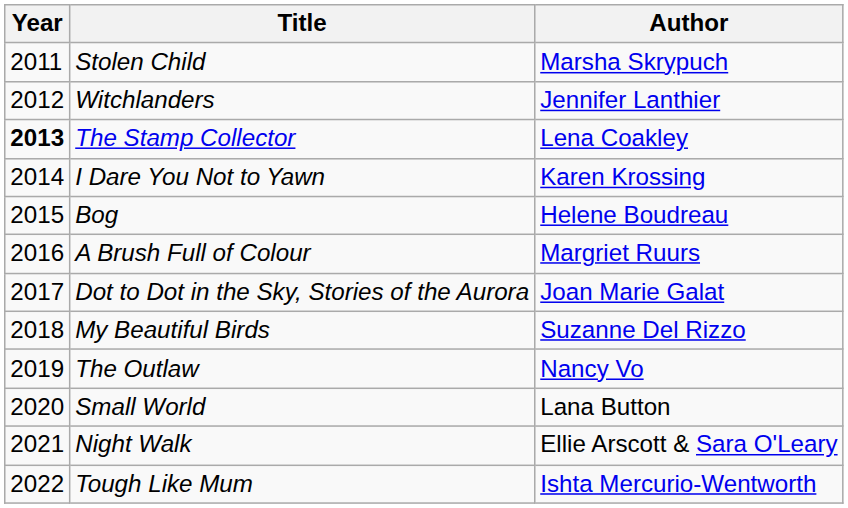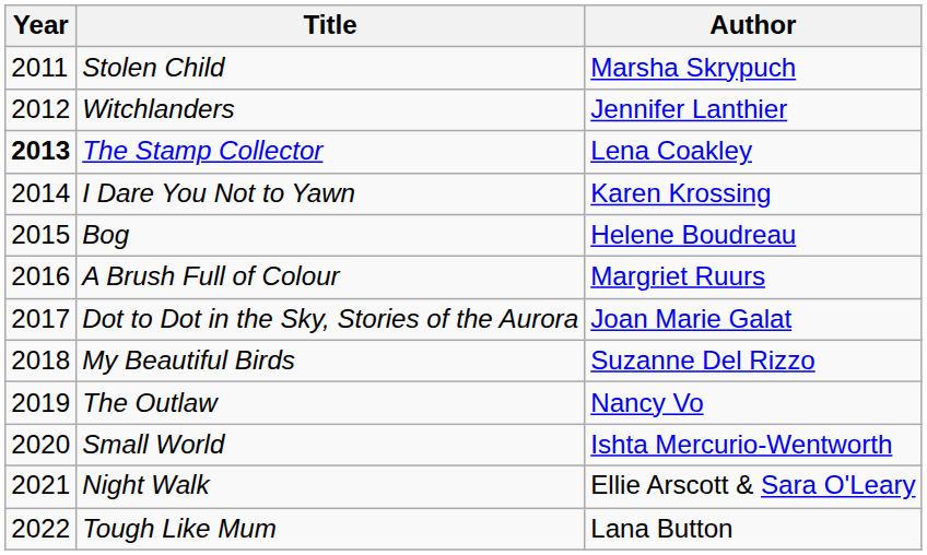Small World | Author: Lana Button -> Ishta Mercurio-Wentworth
Tough Like Mum | Author: Ishta Mercurio-Wentworth -> Lana Button
